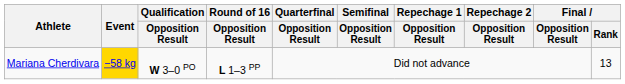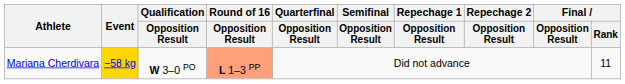Mariana Cherdivara | Round of 16 / Opposition Result: no background -> lightsalmon background
Mariana Cherdivara | Final / Rank: 13 -> 11
